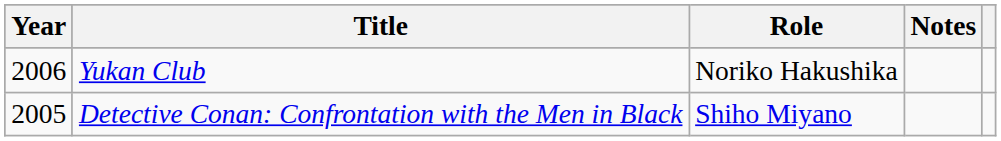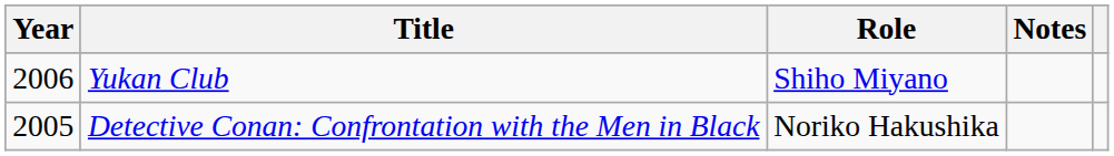Yukan Club | Role: Noriko Hakushika -> Shiho Miyano
Detective Conan: Confrontation with the Men in Black | Role: Shiho Miyano -> Noriko Hakushika
